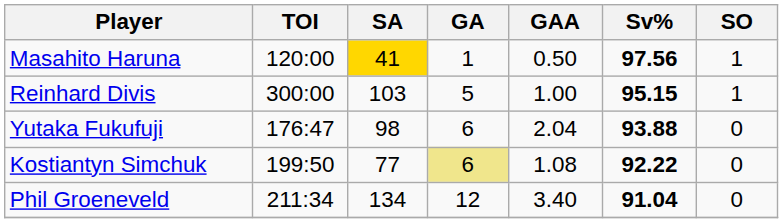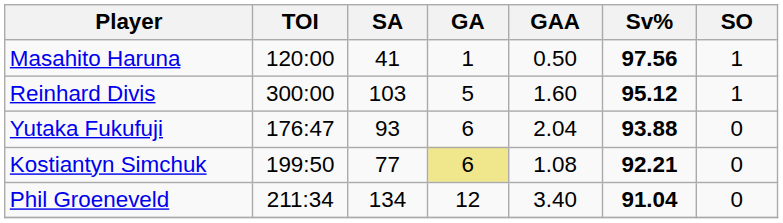Masahito Haruna | SA: gold background -> no background
Reinhard Divis | GAA: 1.00 -> 1.60
Reinhard Divis | Sv%: 95.15 -> 95.12
Yutaka Fukufuji | SA: 98 -> 93
Kostiantyn Simchuk | Sv%: 92.22 -> 92.21
